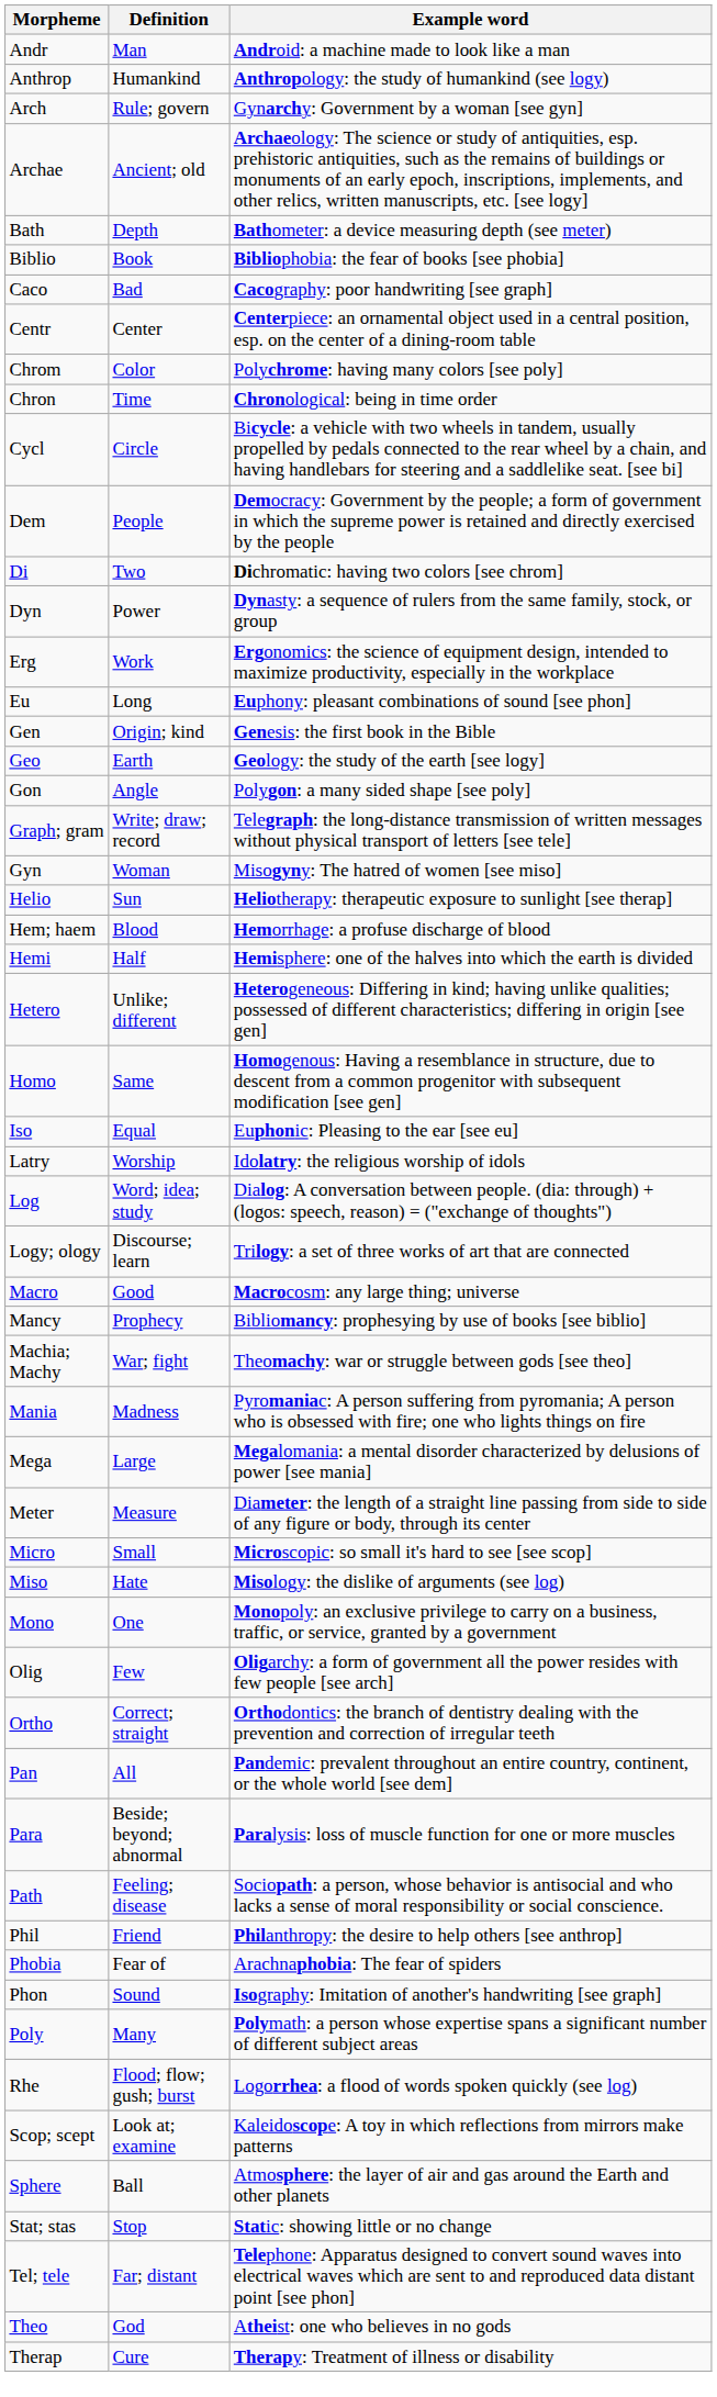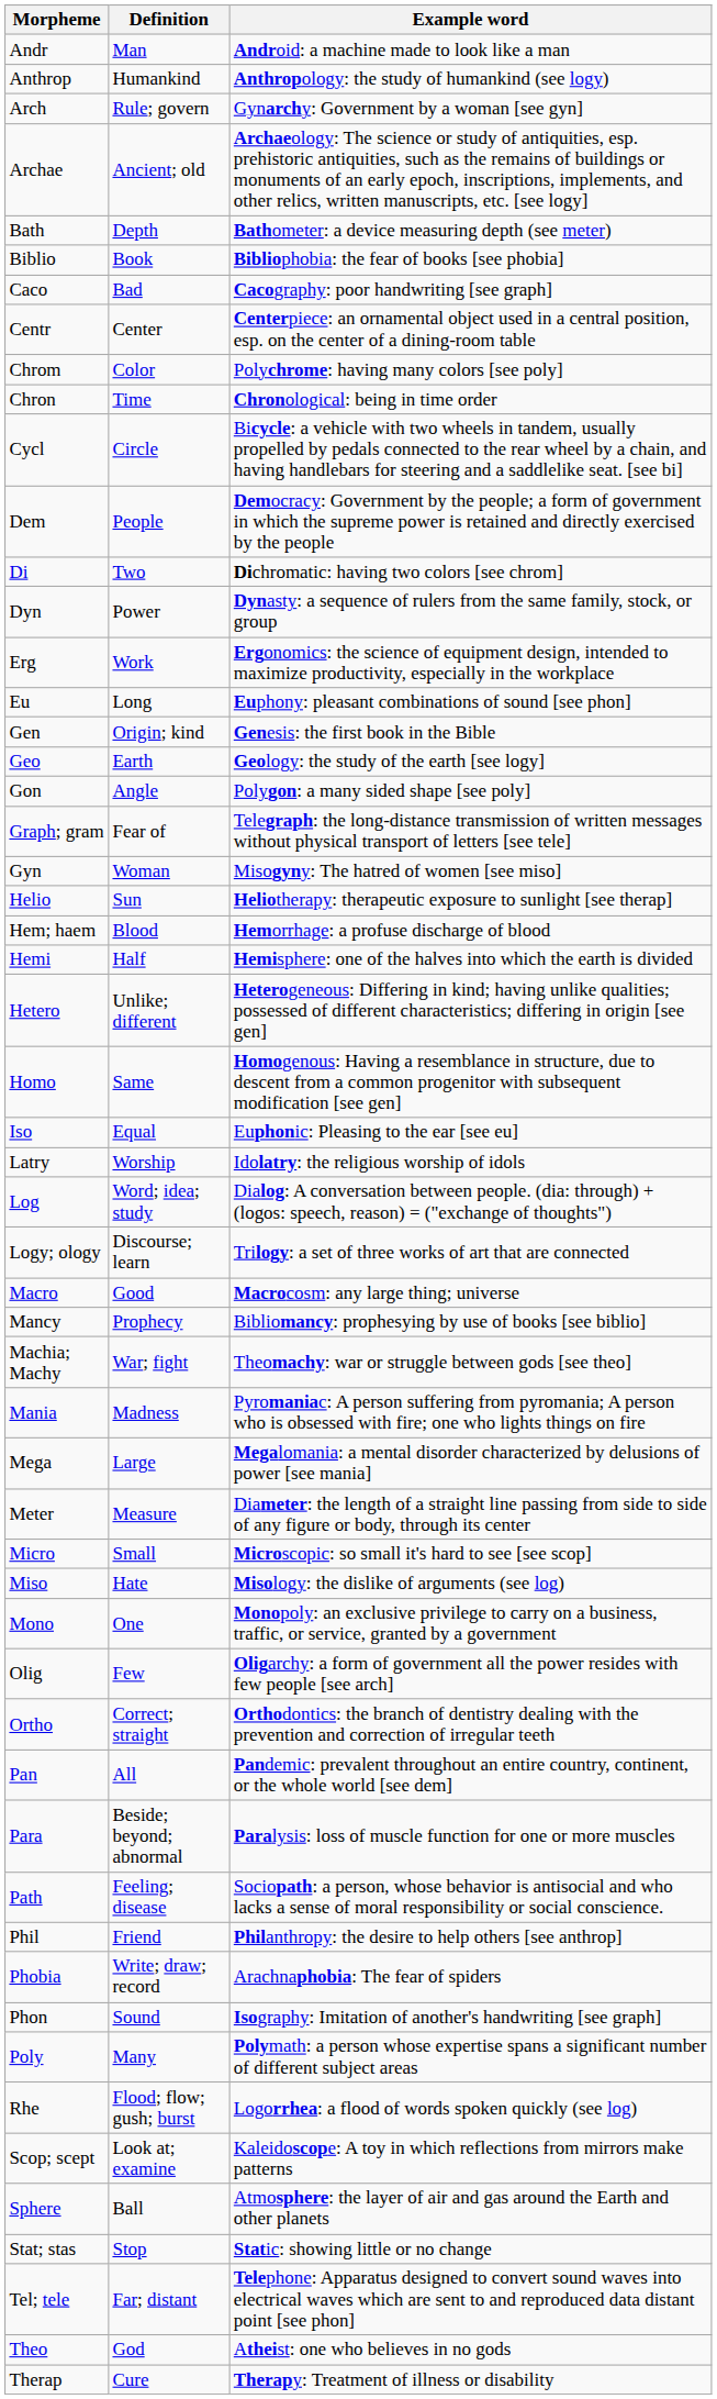Graph; gram | Definition: Write; draw; record -> Fear of
Phobia | Definition: Fear of -> Write; draw; record
